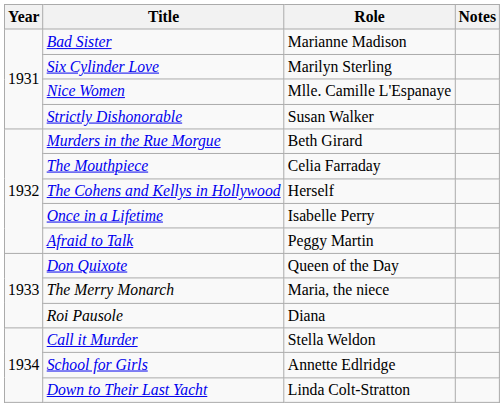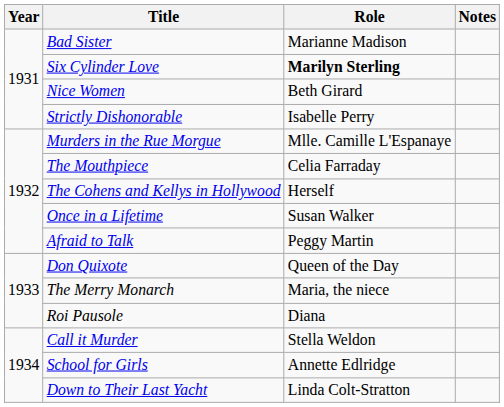Six Cylinder Love | Role: normal -> bold
Nice Women | Role: Mlle. Camille L'Espanaye -> Beth Girard
Strictly Dishonorable | Role: Susan Walker -> Isabelle Perry
Murders in the Rue Morgue | Role: Beth Girard -> Mlle. Camille L'Espanaye
Once in a Lifetime | Role: Isabelle Perry -> Susan Walker
